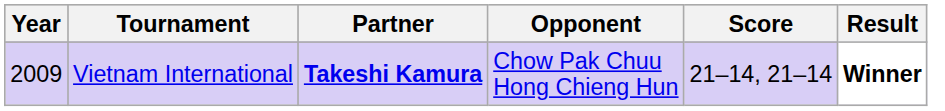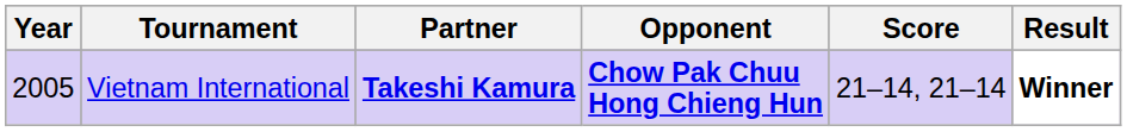Vietnam International | Year: 2009 -> 2005
Vietnam International | Opponent: normal -> bold
